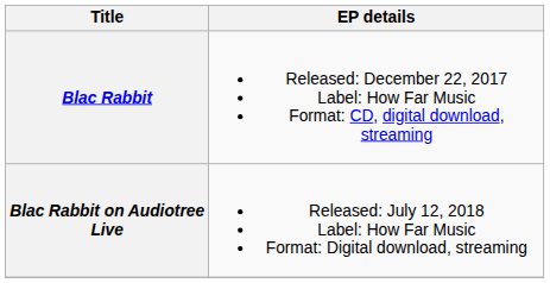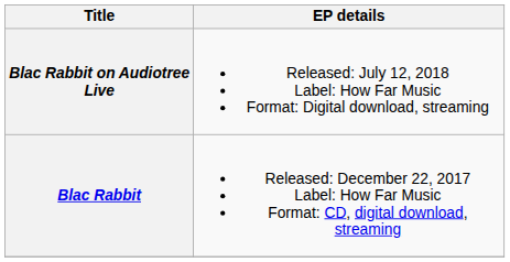rows swapped: Blac Rabbit <-> Blac Rabbit on Audiotree Live
